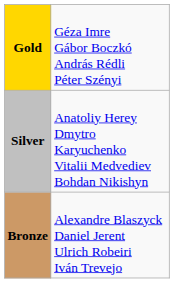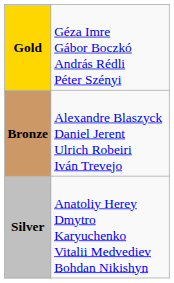rows swapped: Silver <-> Bronze
